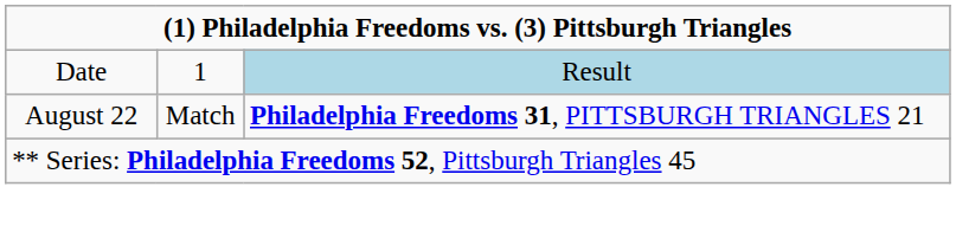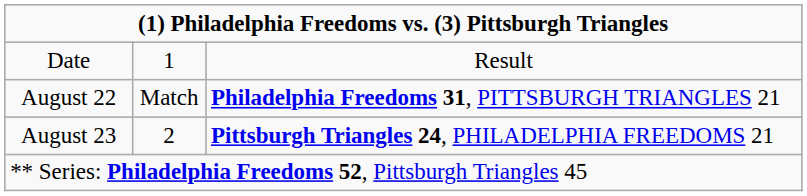Date | column 3: lightblue background -> no background
+ row: August 23 | 2 | Pittsburgh Triangles 24, PHILADELPHIA FREEDOMS 21
